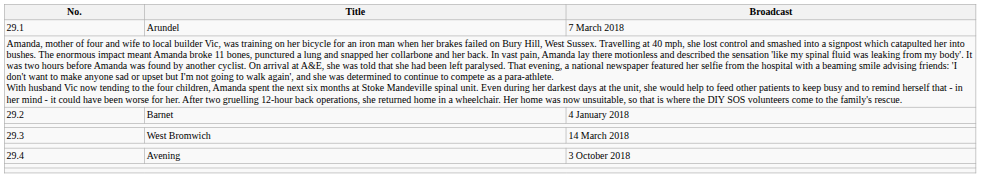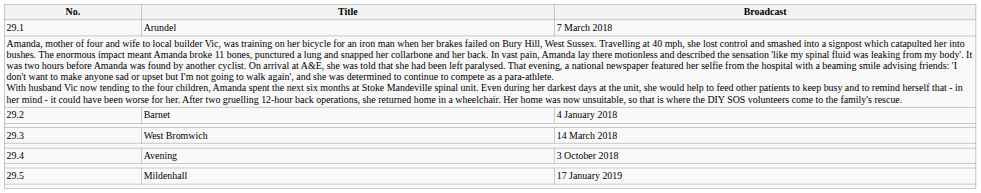+ row: 29.5 | Mildenhall | 17 January 2019
